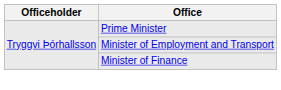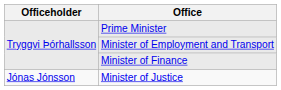+ row: Jónas Jónsson | Minister of Justice
